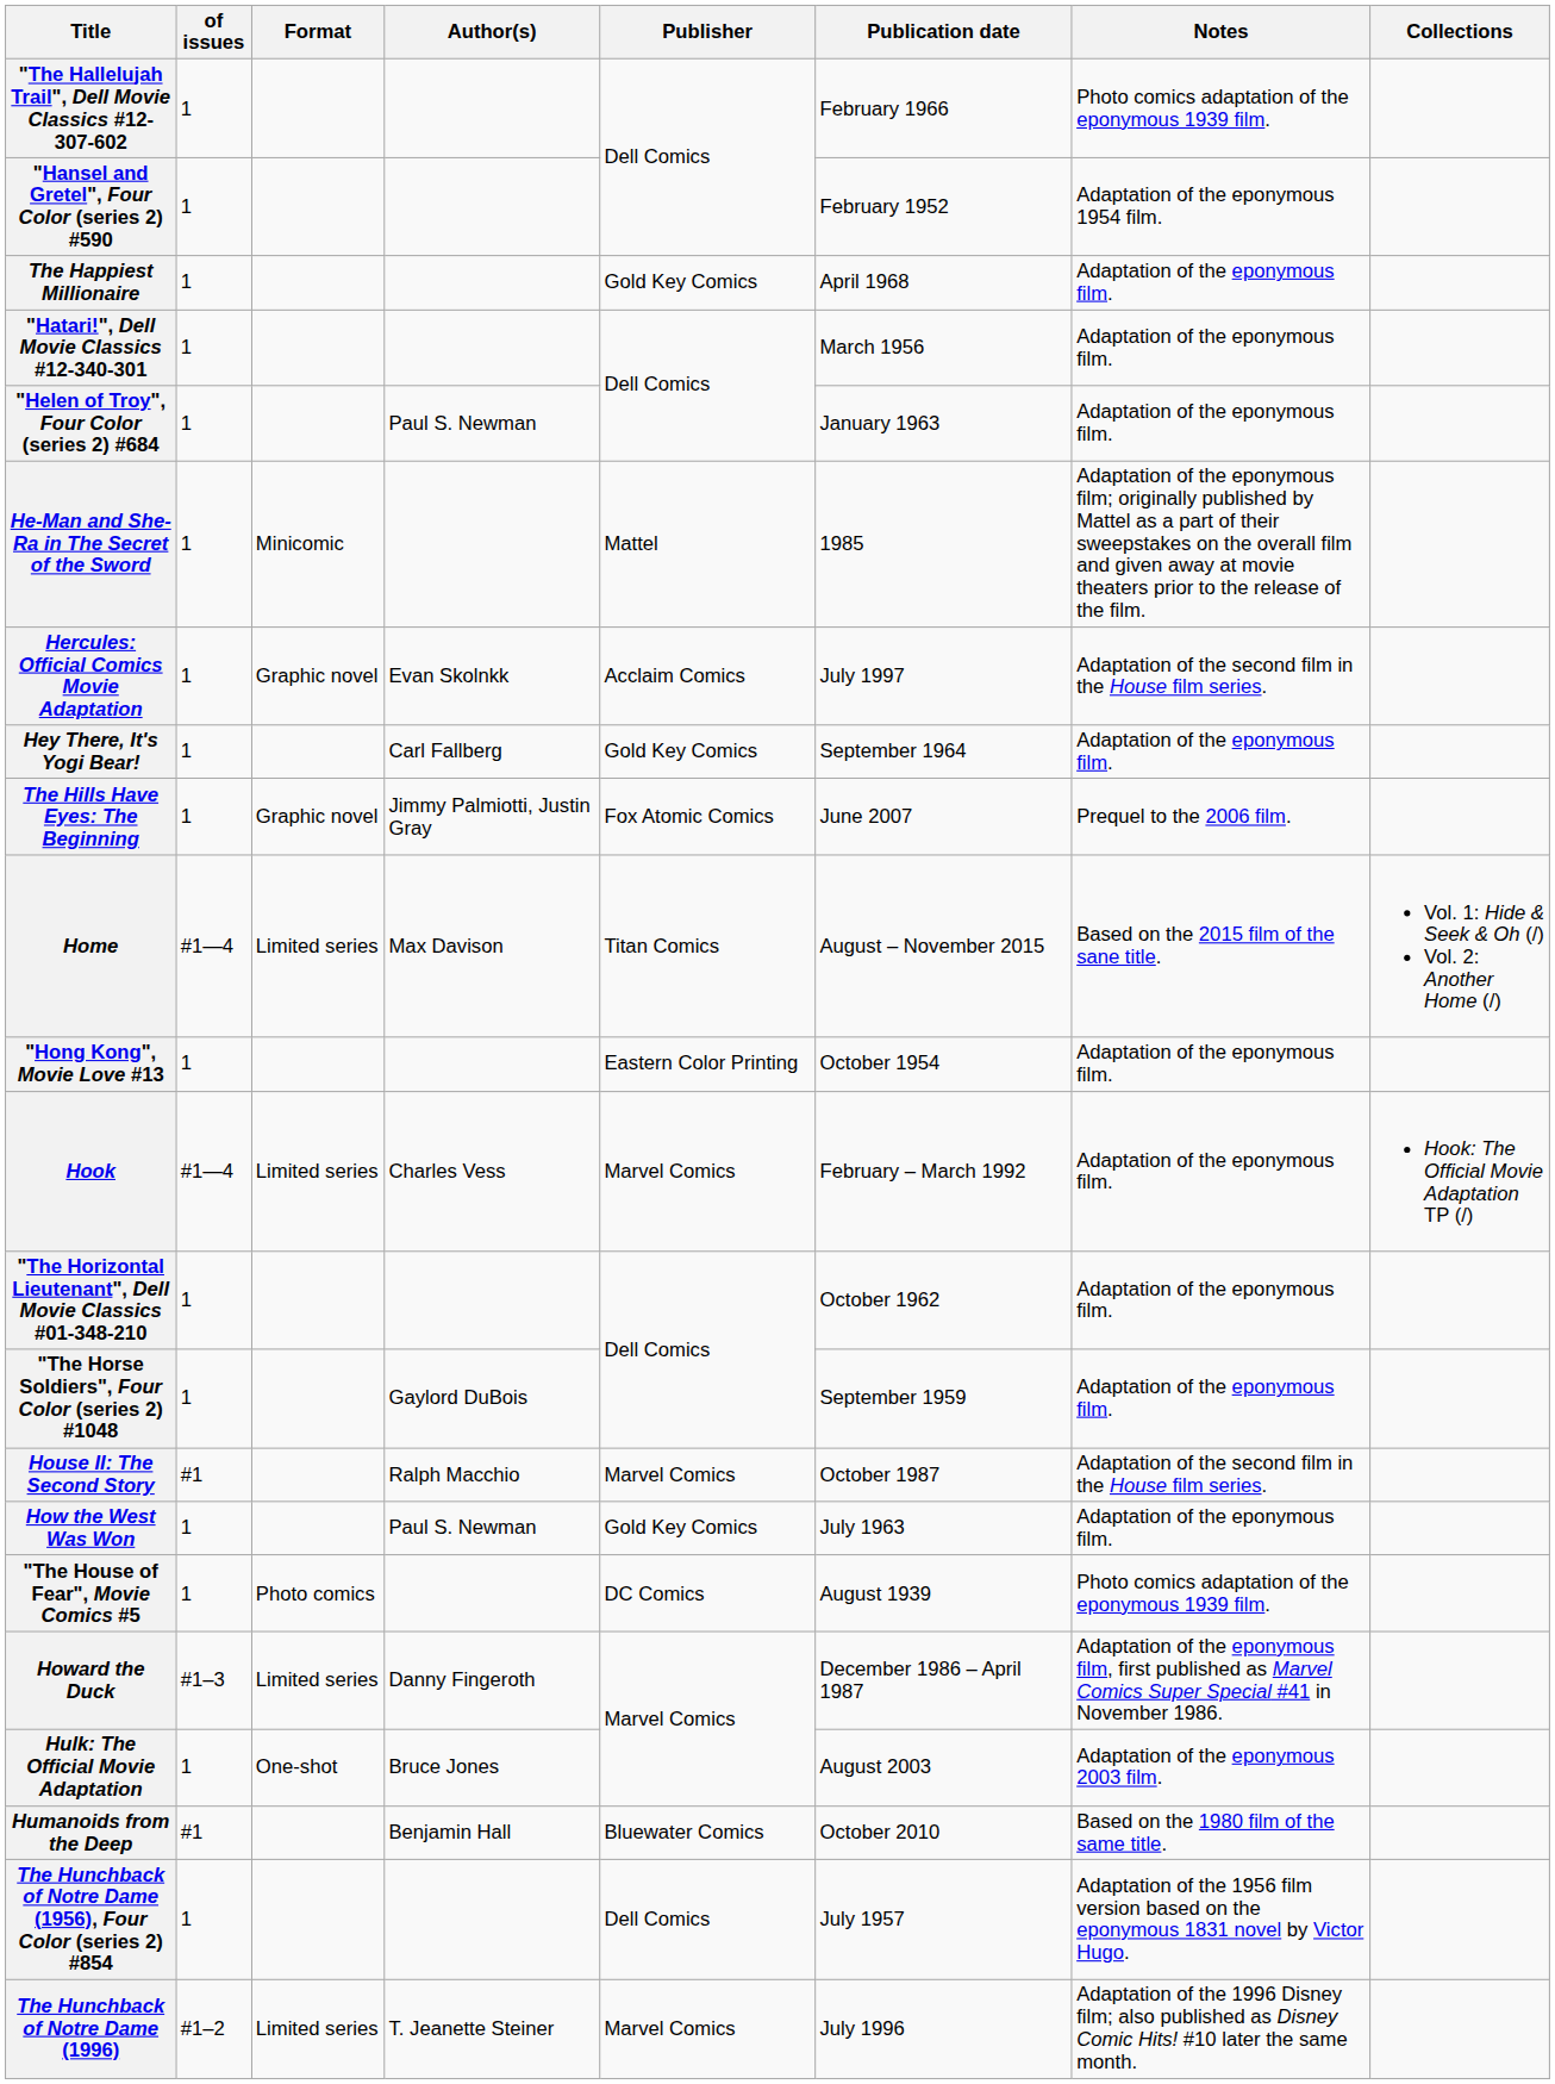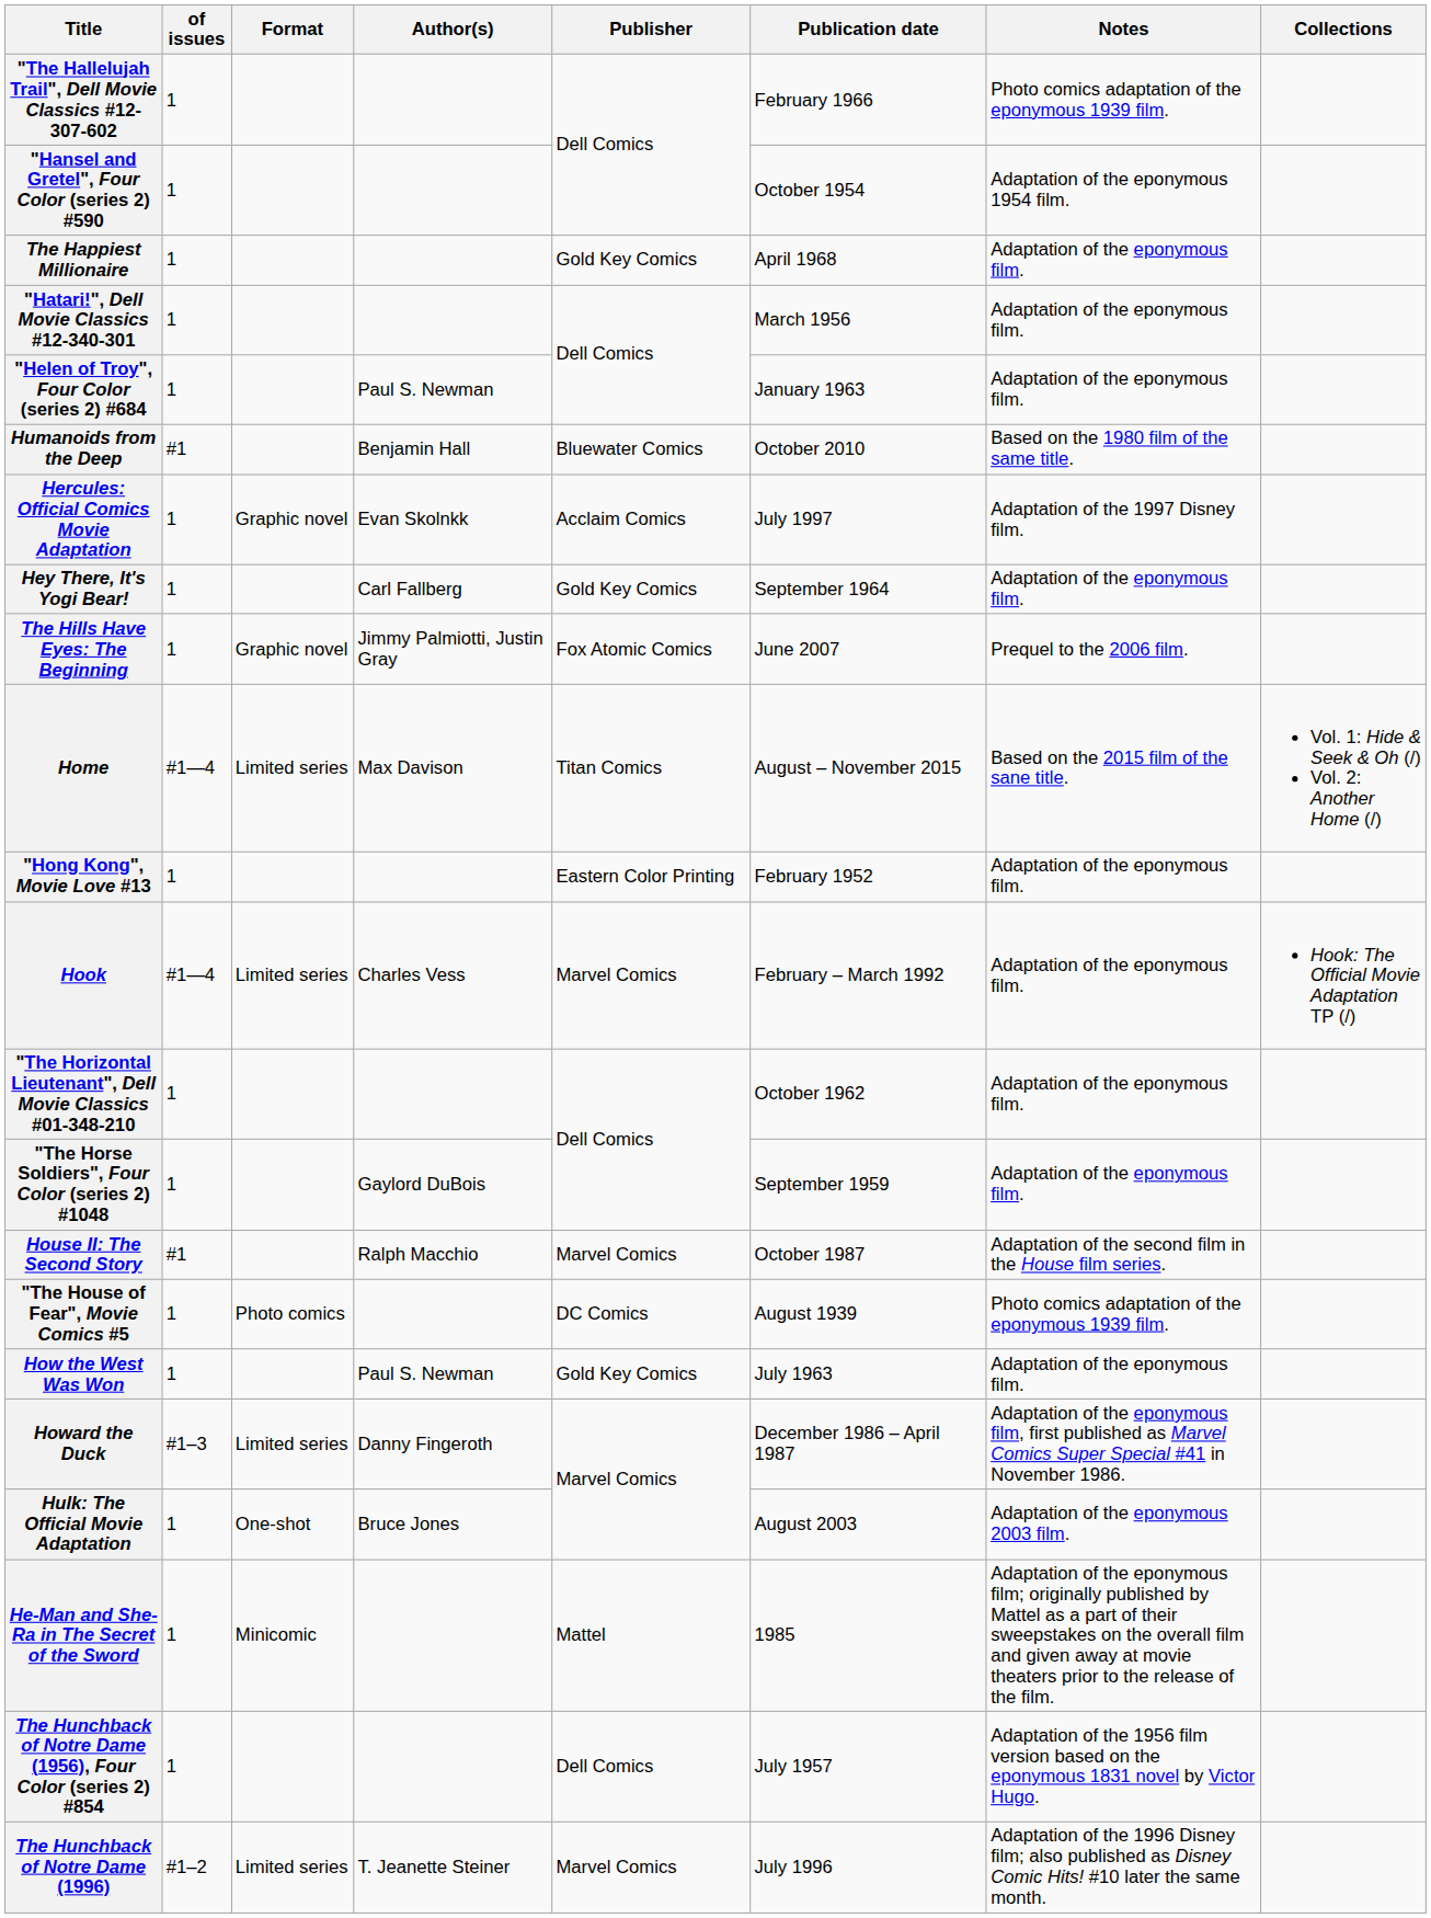"Hansel and Gretel", Four Color (series 2) #590 | Publication date: February 1952 -> October 1954
rows swapped: He-Man and She-Ra in The Secret of the Sword <-> Humanoids from the Deep
Hercules: Official Comics Movie Adaptation | Notes: Adaptation of the second film in the House film series. -> Adaptation of the 1997 Disney film.
"Hong Kong", Movie Love #13 | Publication date: October 1954 -> February 1952
rows swapped: "The House of Fear", Movie Comics #5 <-> How the West Was Won
